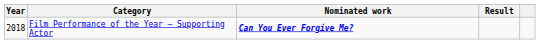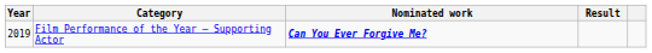Film Performance of the Year – Supporting Actor | Year: 2018 -> 2019
